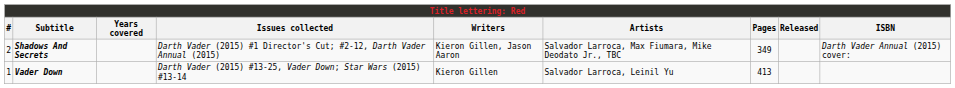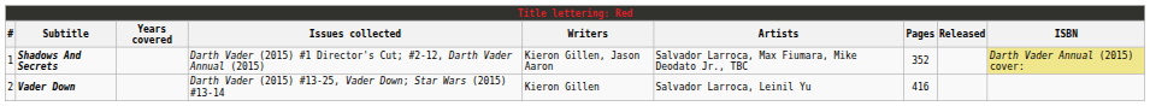Shadows And Secrets | #: 2 -> 1
Shadows And Secrets | Pages: 349 -> 352
Shadows And Secrets | ISBN: no background -> khaki background
Vader Down | #: 1 -> 2
Vader Down | Pages: 413 -> 416
